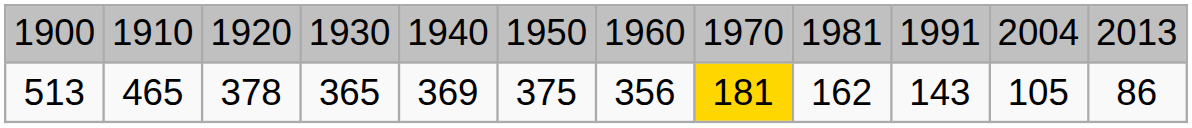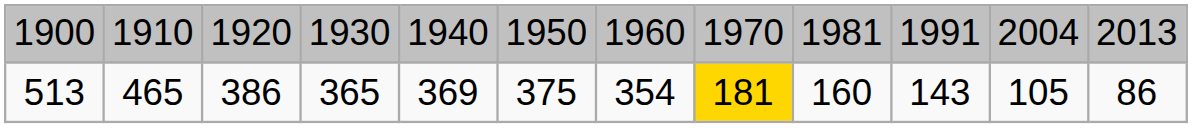513 | column 3: 378 -> 386
513 | column 7: 356 -> 354
513 | column 9: 162 -> 160
